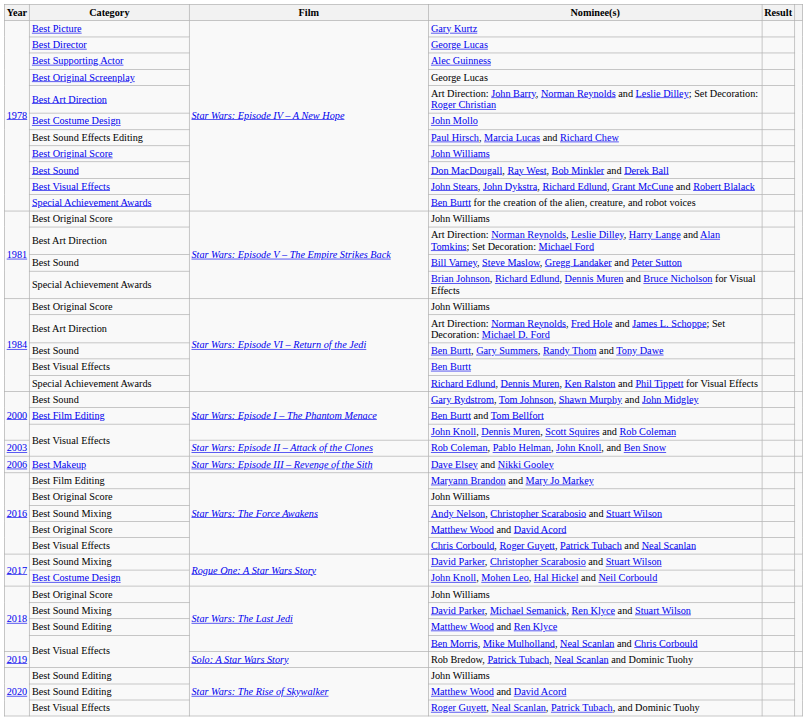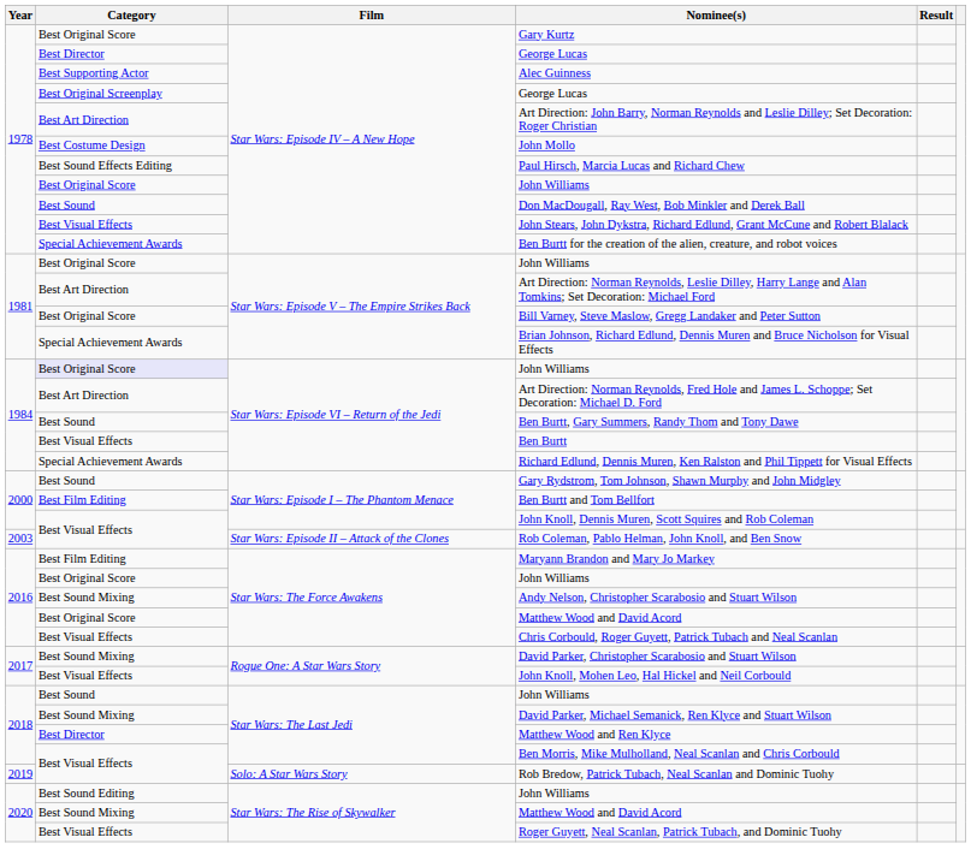Gary Kurtz | Category: Best Picture -> Best Original Score
Bill Varney, Steve Maslow, Gregg Landaker and Peter Sutton | Category: Best Sound -> Best Original Score
1984 / John Williams | Category: no background -> lavender background
- row: 2006 | Best Makeup | Star Wars: Episode III – Revenge of the Sith | Dave Elsey and Nikki Gooley
John Knoll, Mohen Leo, Hal Hickel and Neil Corbould | Category: Best Costume Design -> Best Visual Effects
2018 / John Williams | Category: Best Original Score -> Best Sound
Matthew Wood and Ren Klyce | Category: Best Sound Editing -> Best Director
2020 / Matthew Wood and David Acord | Category: Best Sound Editing -> Best Sound Mixing
